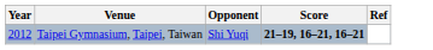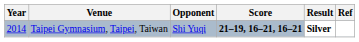+ column: Result | Silver
Taipei Gymnasium, Taipei, Taiwan | Year: 2012 -> 2014
